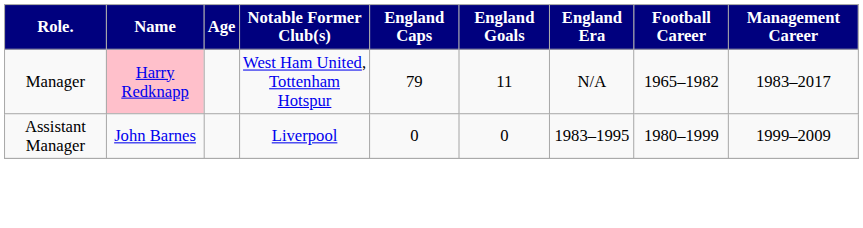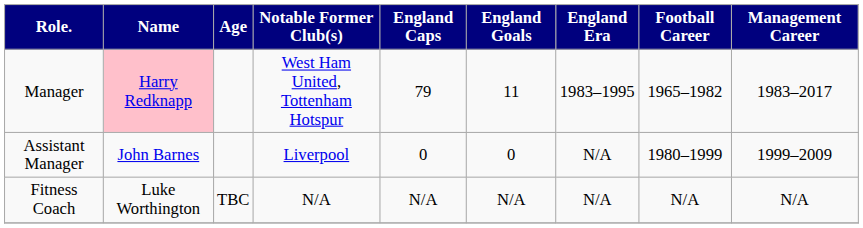Manager | England Era: N/A -> 1983–1995
Assistant Manager | England Era: 1983–1995 -> N/A
+ row: Fitness Coach | Luke Worthington | TBC | N/A | N/A | N/A | N/A | N/A | N/A
